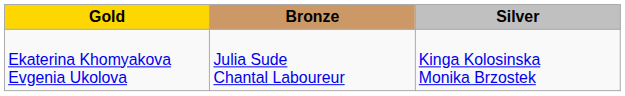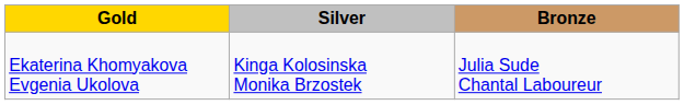columns swapped: Silver <-> Bronze
